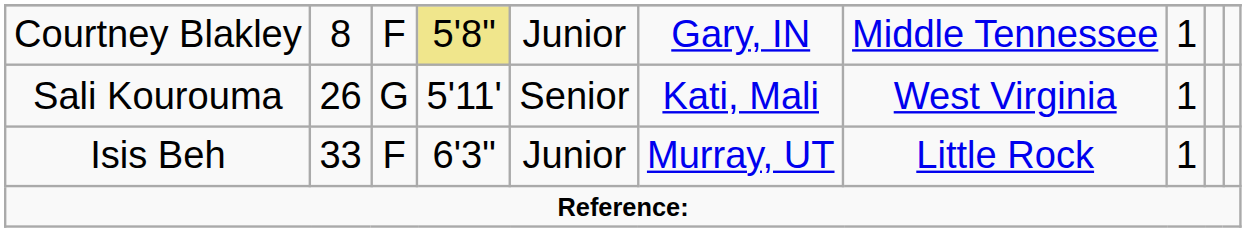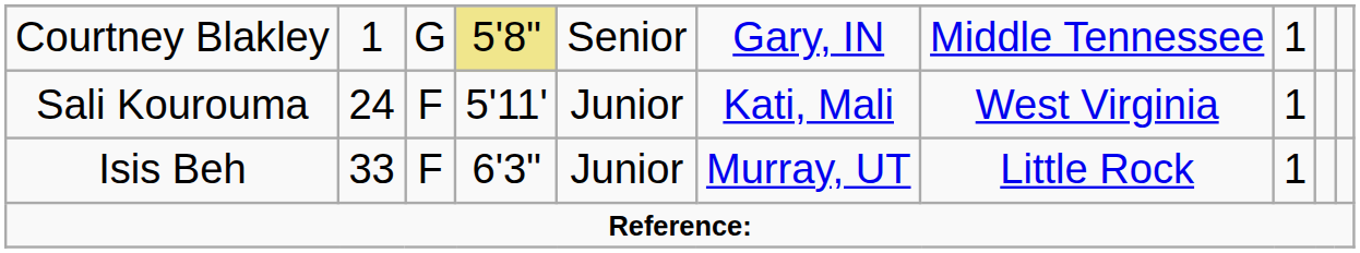Courtney Blakley | column 2: 8 -> 1
Courtney Blakley | column 3: F -> G
Courtney Blakley | column 5: Junior -> Senior
Sali Kourouma | column 2: 26 -> 24
Sali Kourouma | column 3: G -> F
Sali Kourouma | column 5: Senior -> Junior
